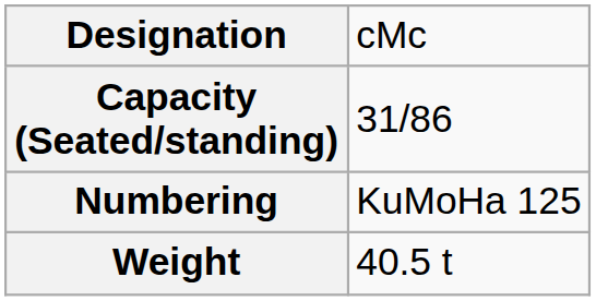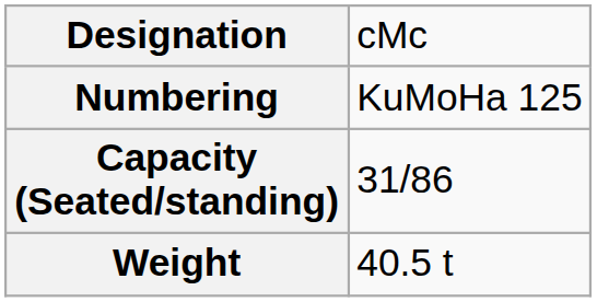rows swapped: Numbering <-> Capacity (Seated/standing)
